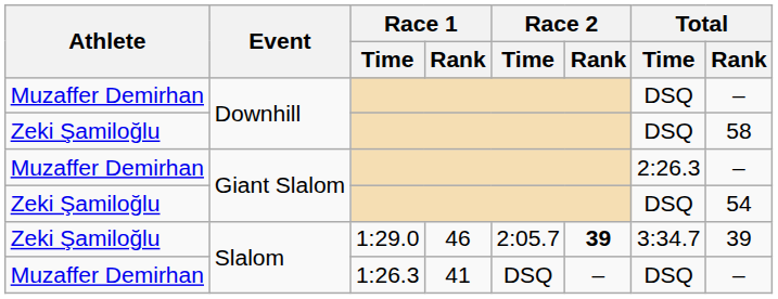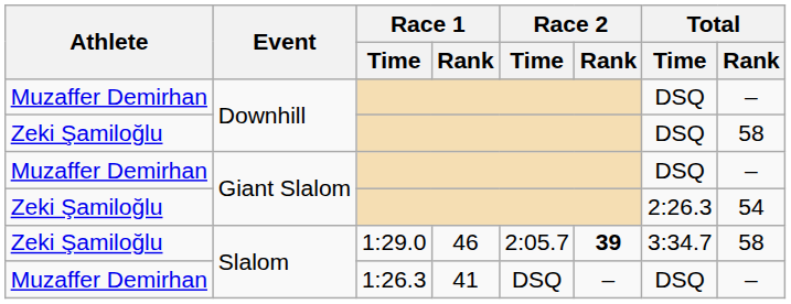Muzaffer Demirhan / Giant Slalom | Total / Time: 2:26.3 -> DSQ
Zeki Şamiloğlu / Giant Slalom | Total / Time: DSQ -> 2:26.3
Zeki Şamiloğlu / Slalom | Total / Rank: 39 -> 58
